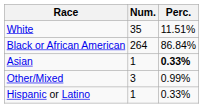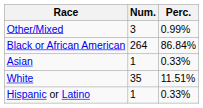rows swapped: White <-> Other/Mixed
Asian | Perc.: bold -> normal
